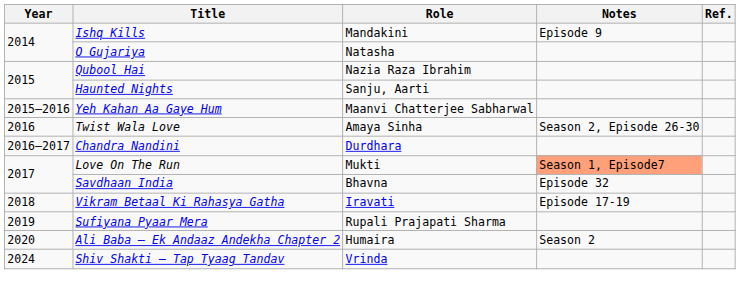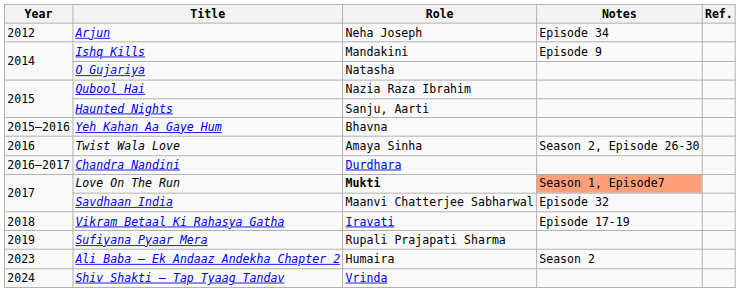+ row: 2012 | Arjun | Neha Joseph | Episode 34
Yeh Kahan Aa Gaye Hum | Role: Maanvi Chatterjee Sabharwal -> Bhavna
Love On The Run | Role: normal -> bold
Savdhaan India | Role: Bhavna -> Maanvi Chatterjee Sabharwal
Ali Baba – Ek Andaaz Andekha Chapter 2 | Year: 2020 -> 2023
